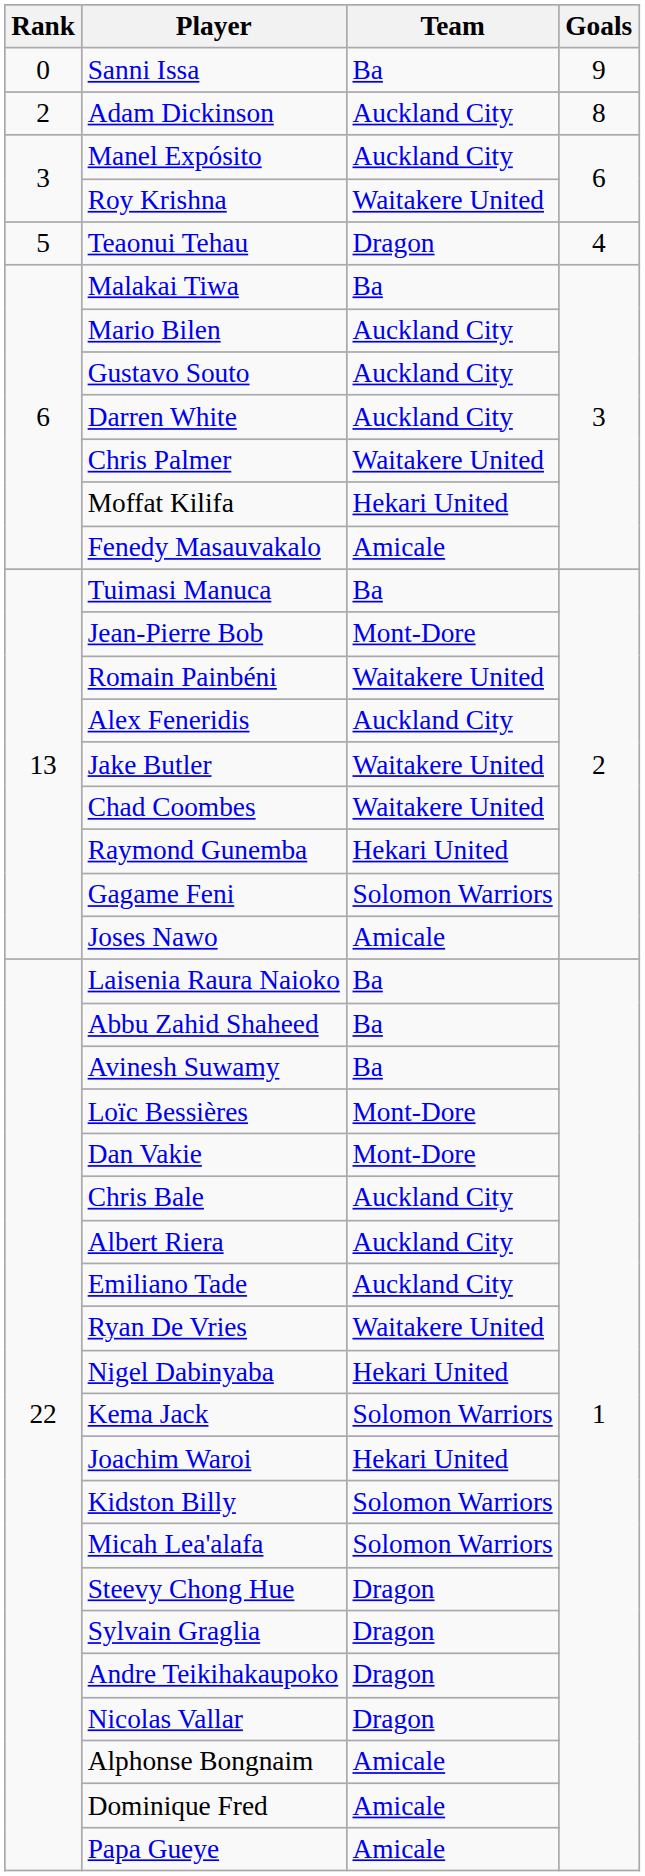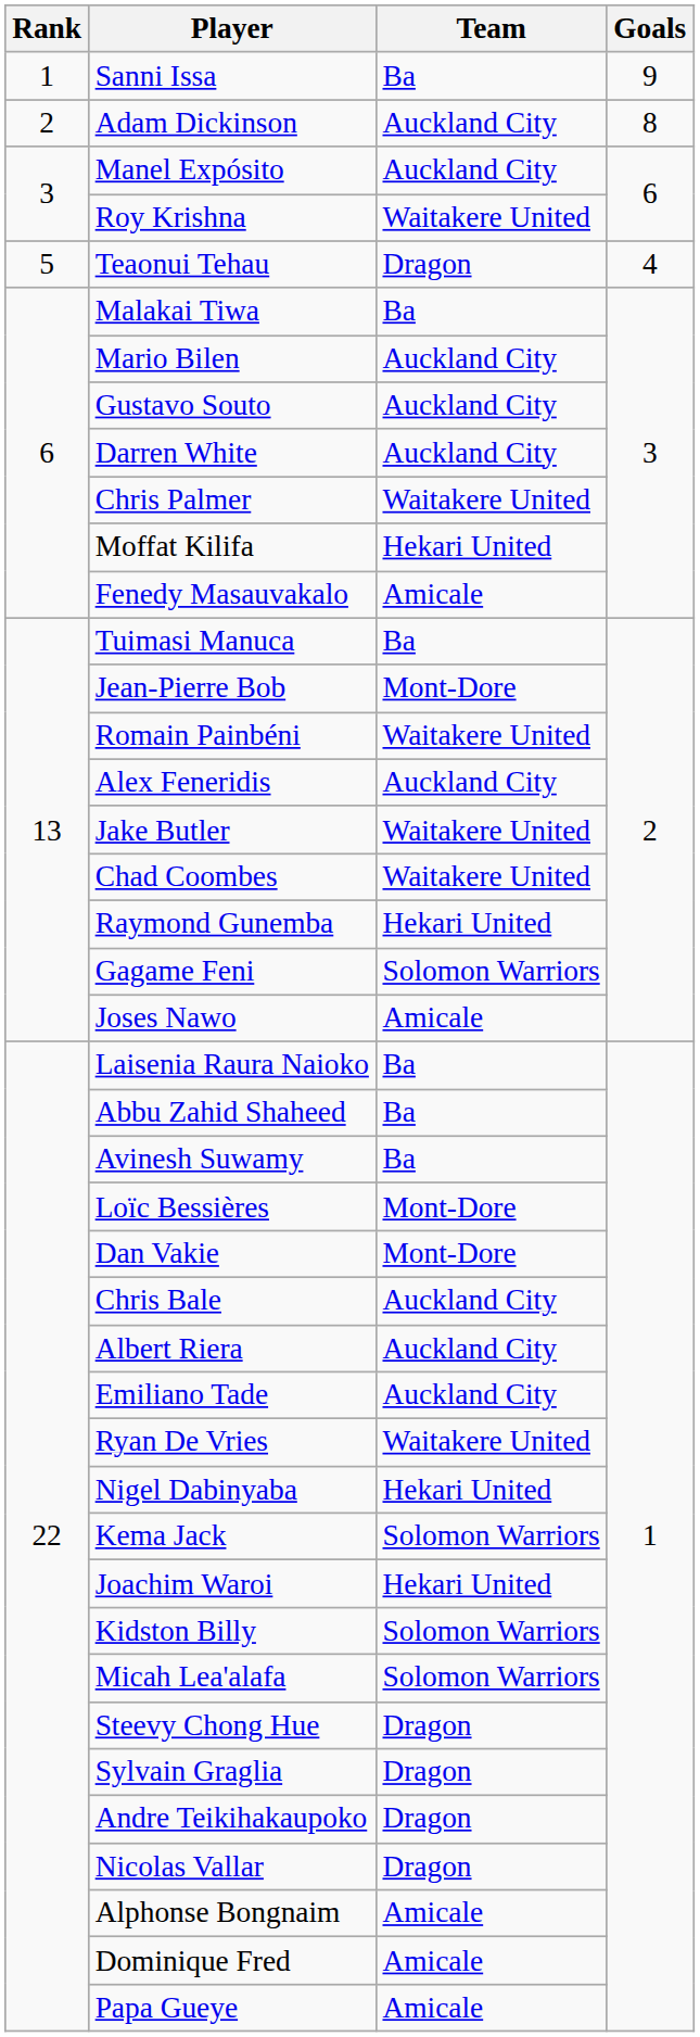Sanni Issa | Rank: 0 -> 1
